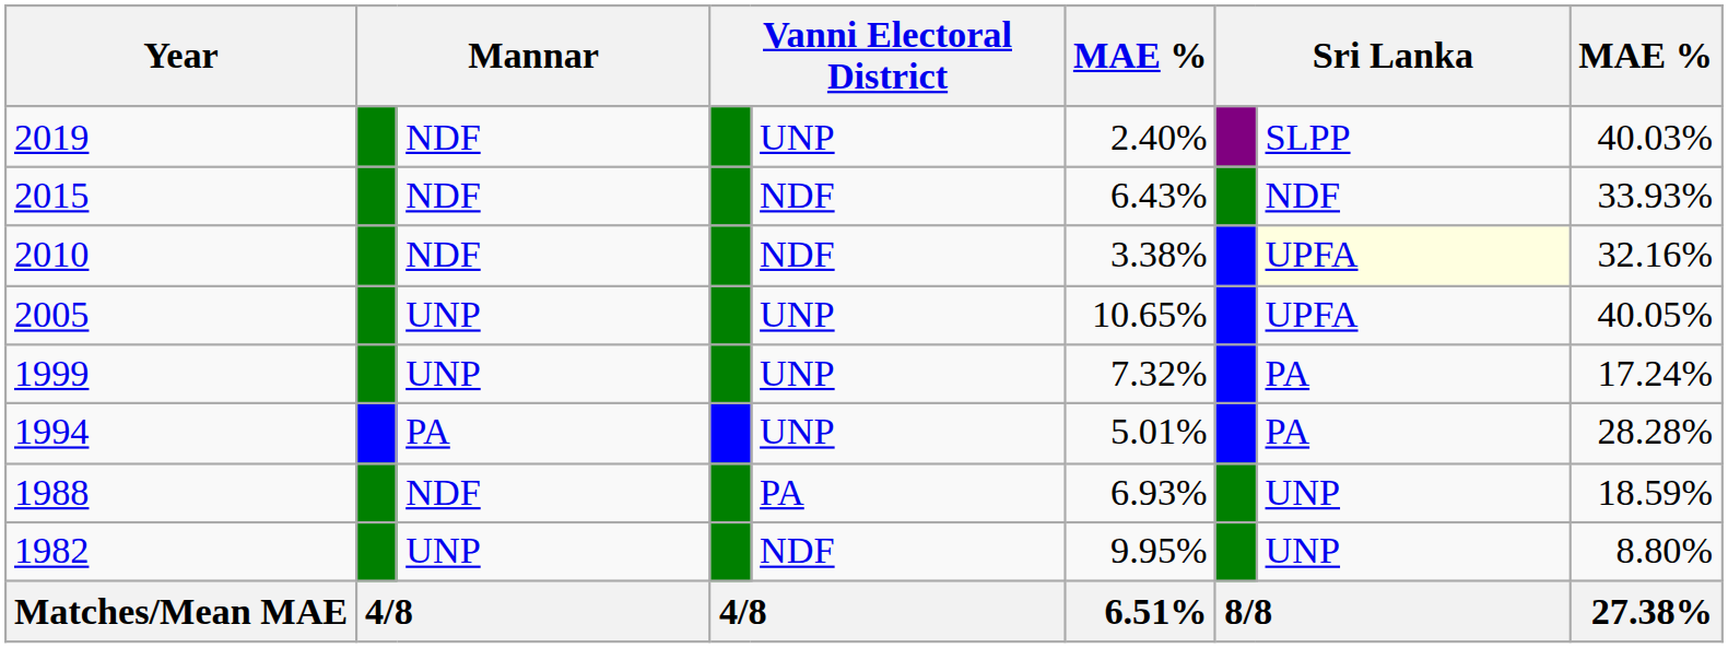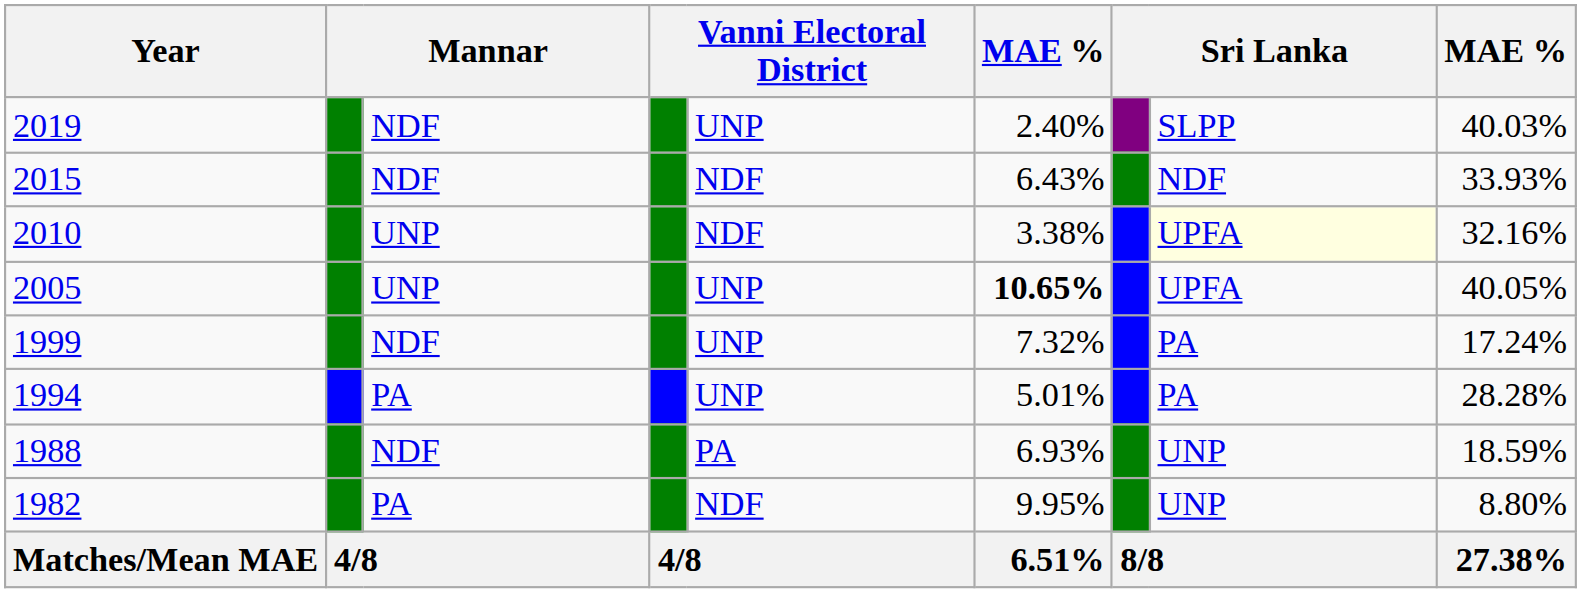2010 | column 3: NDF -> UNP
2005 | column 6: normal -> bold
1999 | column 3: UNP -> NDF
1982 | column 3: UNP -> PA
